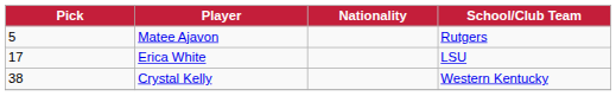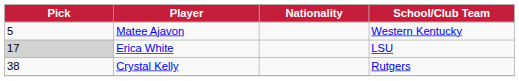Matee Ajavon | School/Club Team: Rutgers -> Western Kentucky
Erica White | Pick: no background -> lightgrey background
Crystal Kelly | School/Club Team: Western Kentucky -> Rutgers
